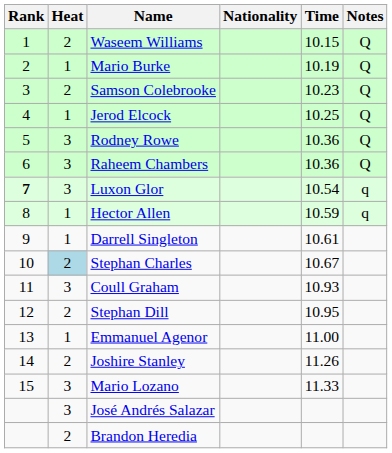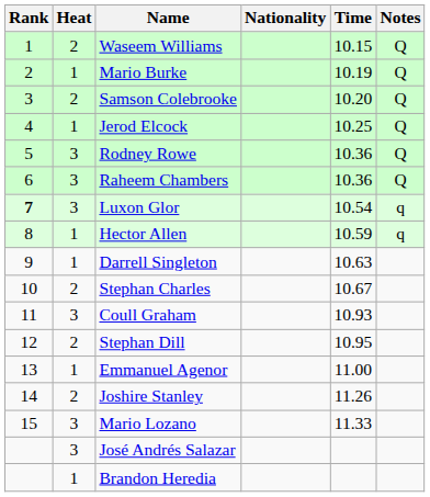Samson Colebrooke | Time: 10.23 -> 10.20
Darrell Singleton | Time: 10.61 -> 10.63
Stephan Charles | Heat: lightblue background -> no background
Brandon Heredia | Heat: 2 -> 1
